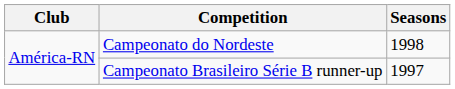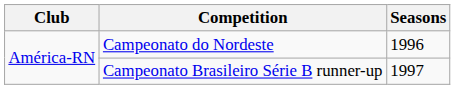Campeonato do Nordeste | Seasons: 1998 -> 1996
